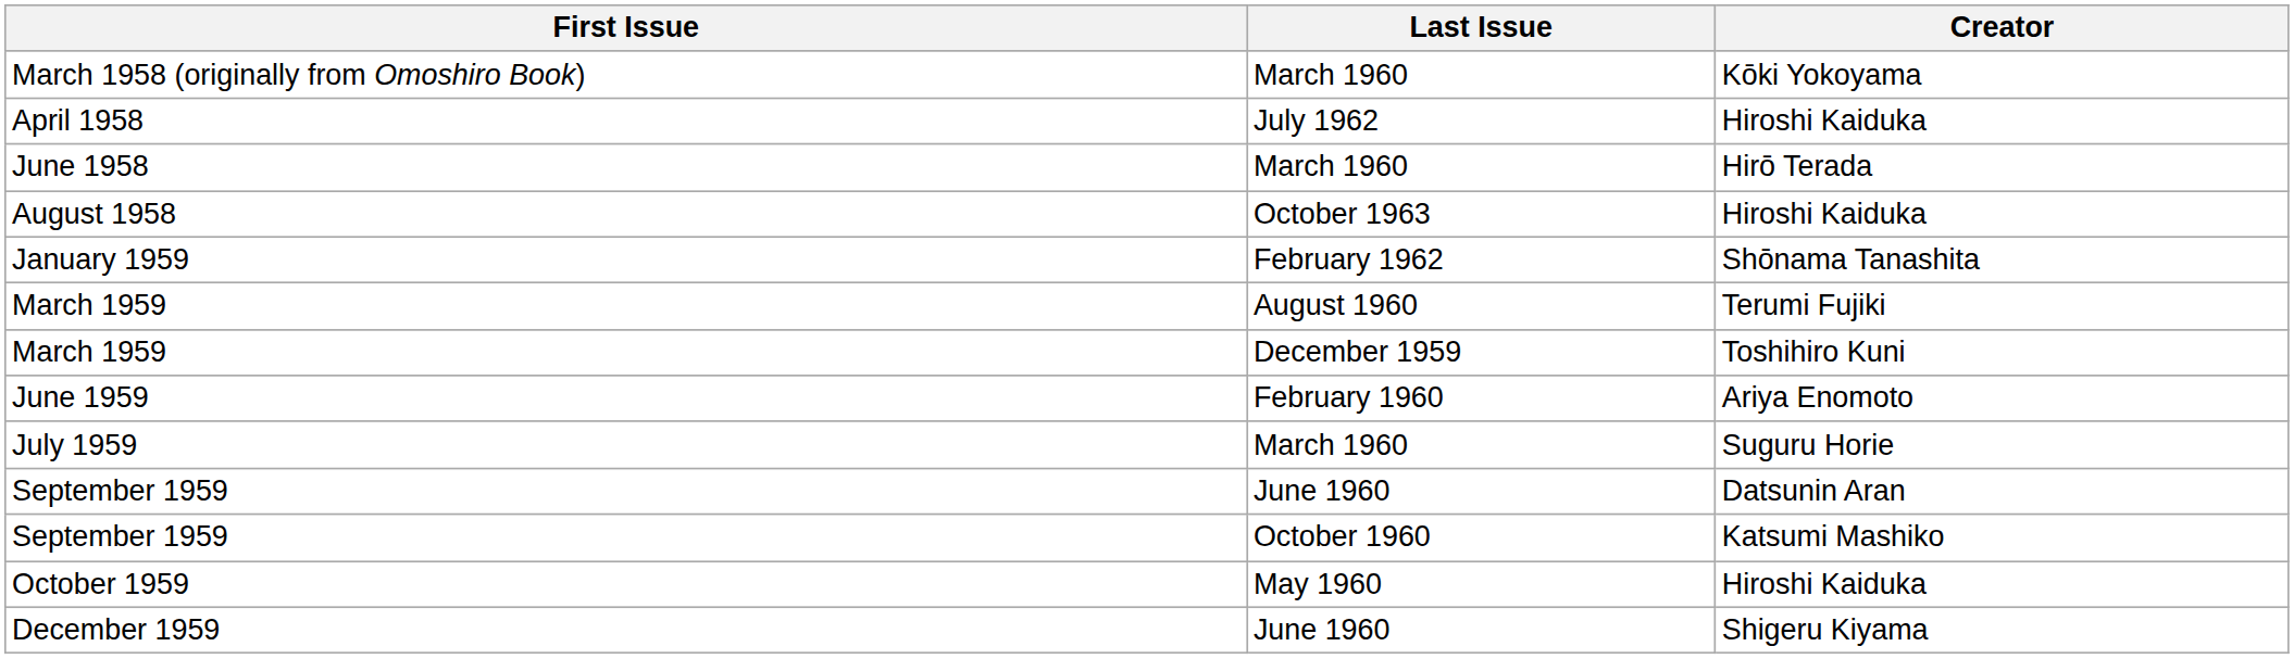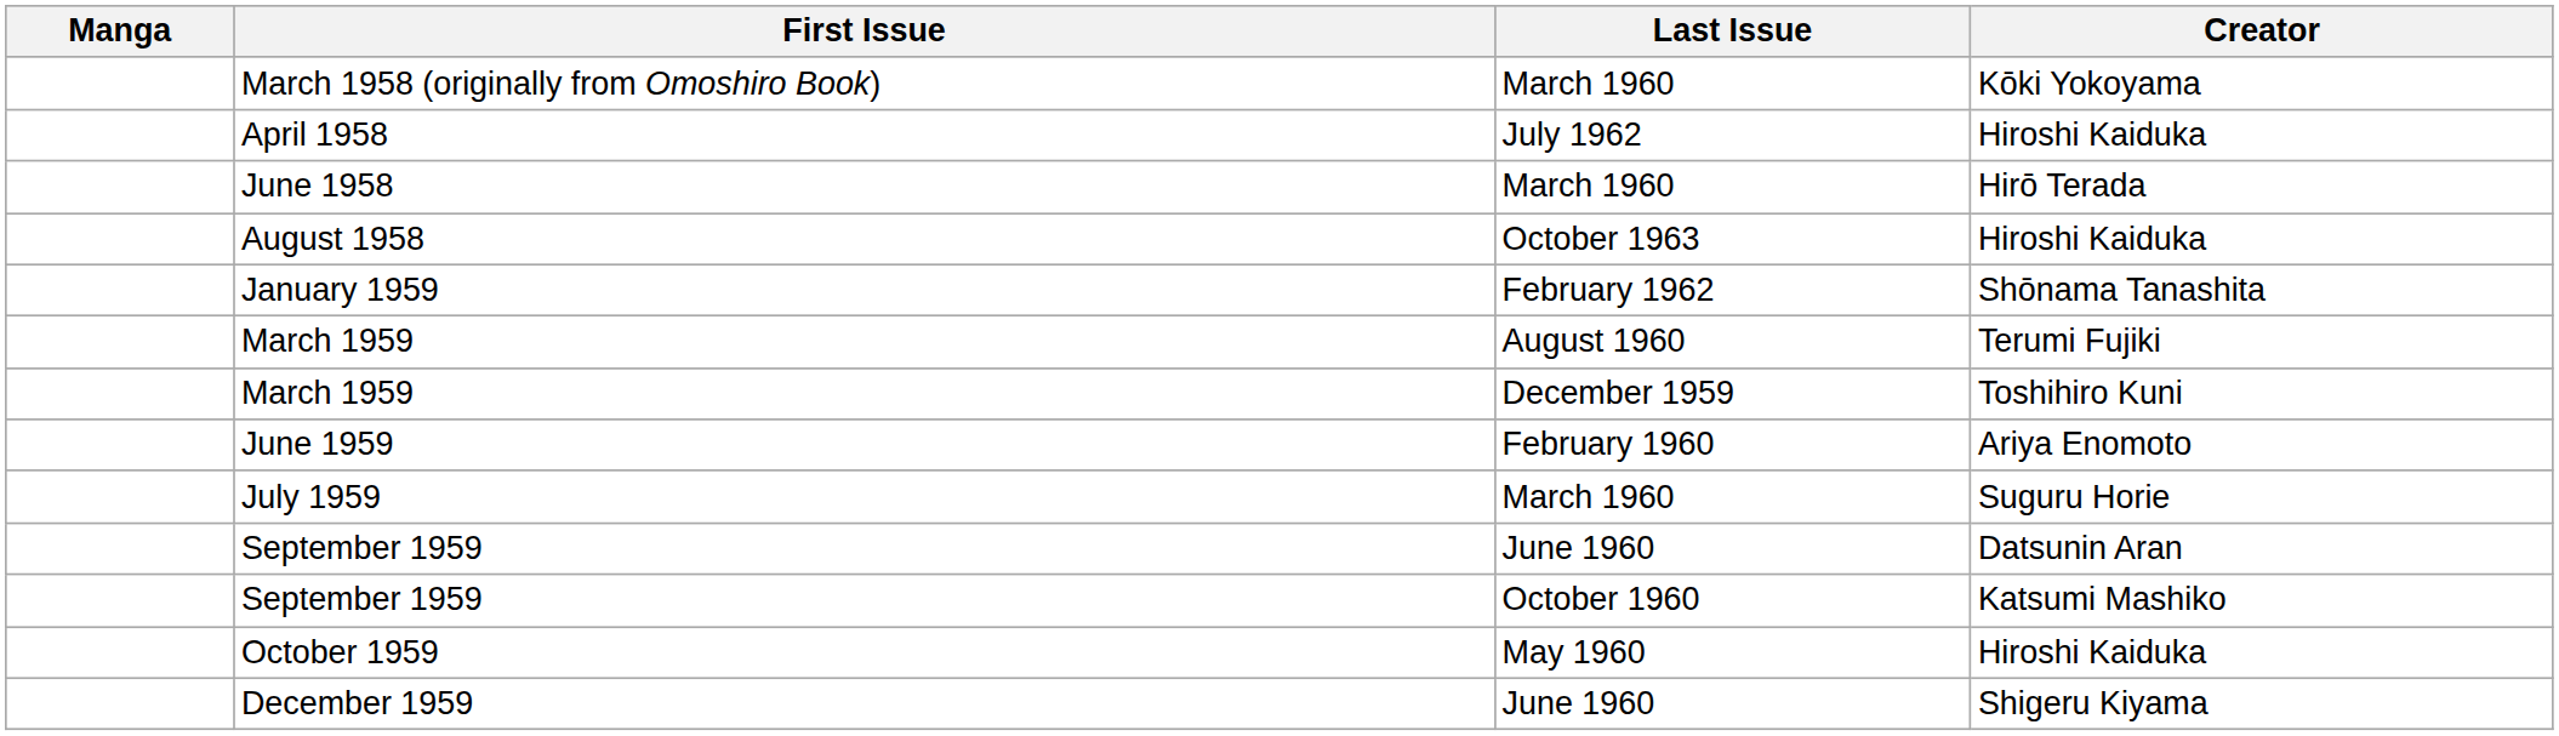+ column: Manga
